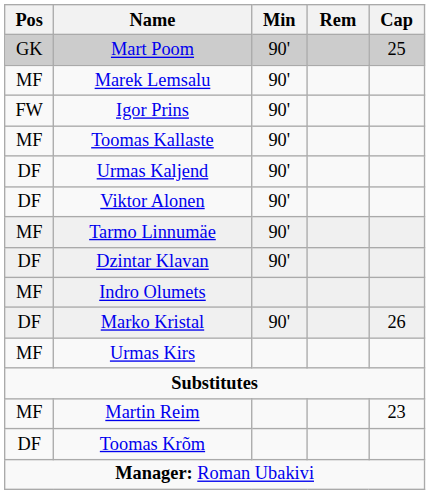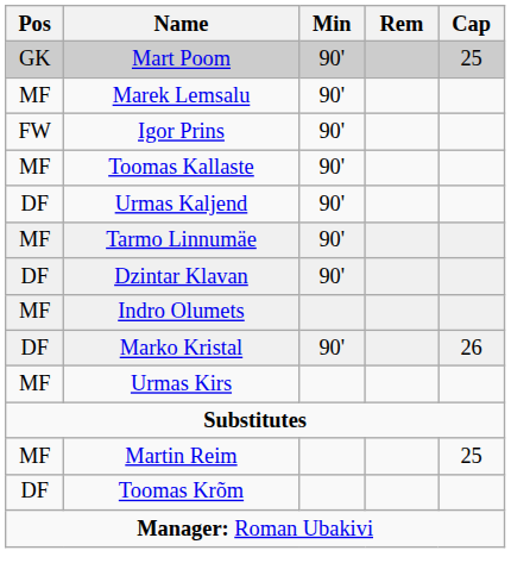- row: DF | Viktor Alonen | 90'
Martin Reim | Cap: 23 -> 25
